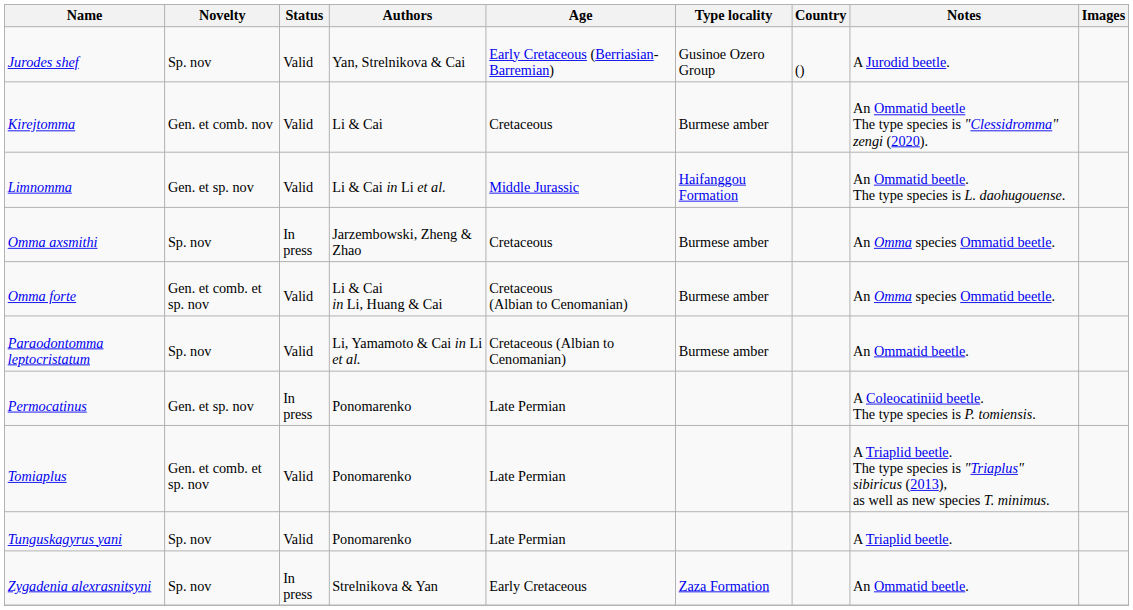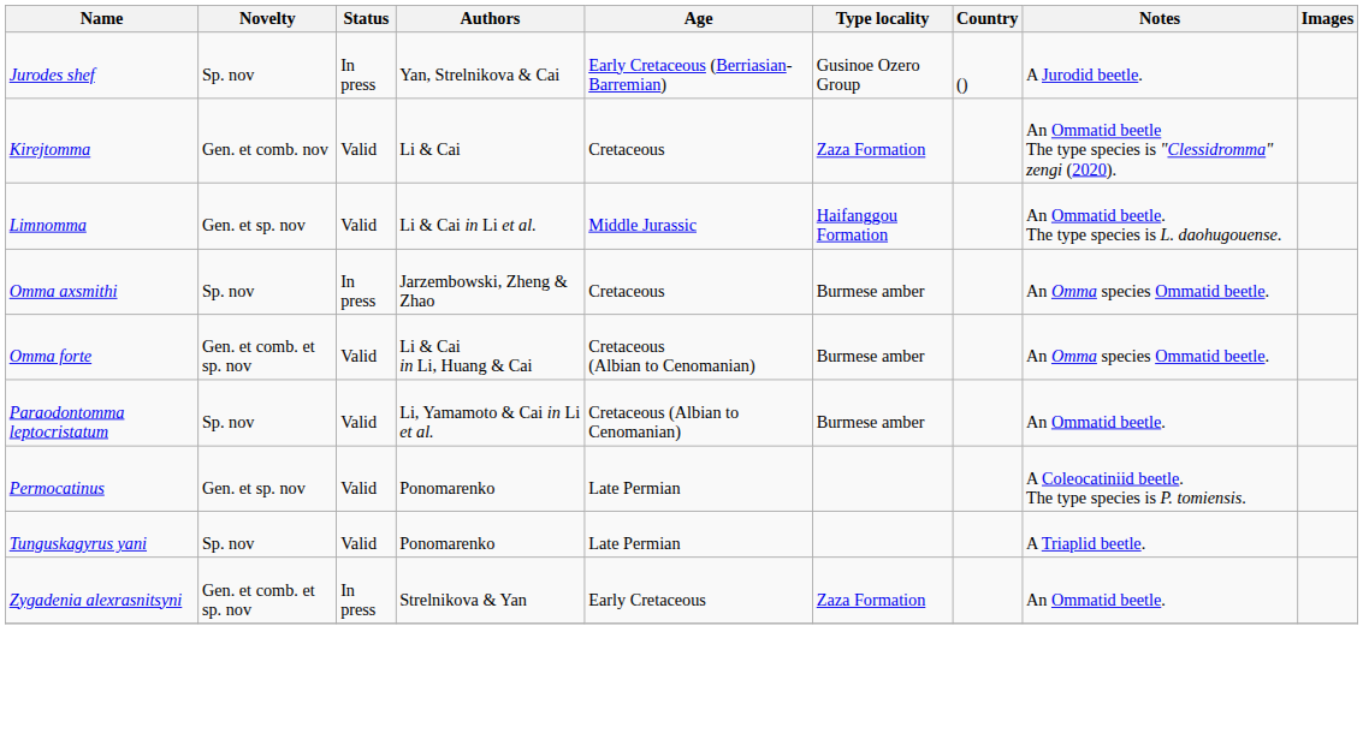Jurodes shef | Status: Valid -> In press
Kirejtomma | Type locality: Burmese amber -> Zaza Formation
Permocatinus | Status: In press -> Valid
- row: Tomiaplus | Gen. et comb. et sp. nov | Valid | Ponomarenko | Late Permian | A Triaplid beetle. The type species is "Triaplus" sibiricus (2013), as well as new species T. minimus.
Zygadenia alexrasnitsyni | Novelty: Sp. nov -> Gen. et comb. et sp. nov
